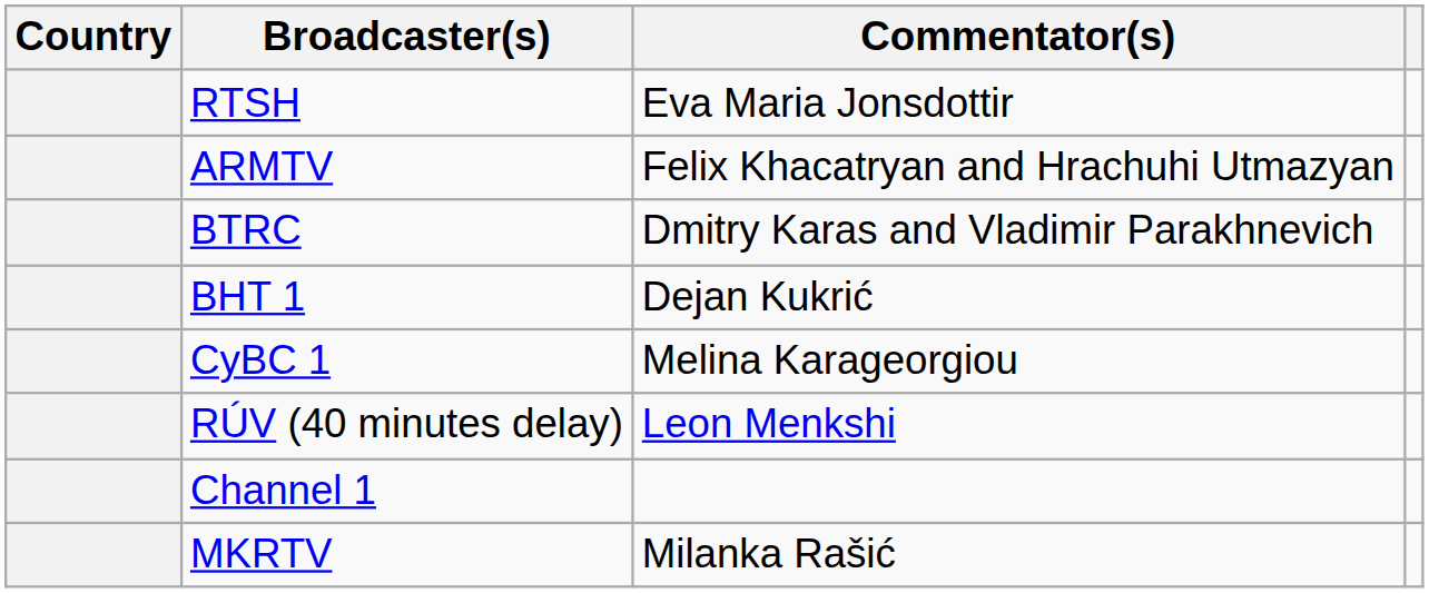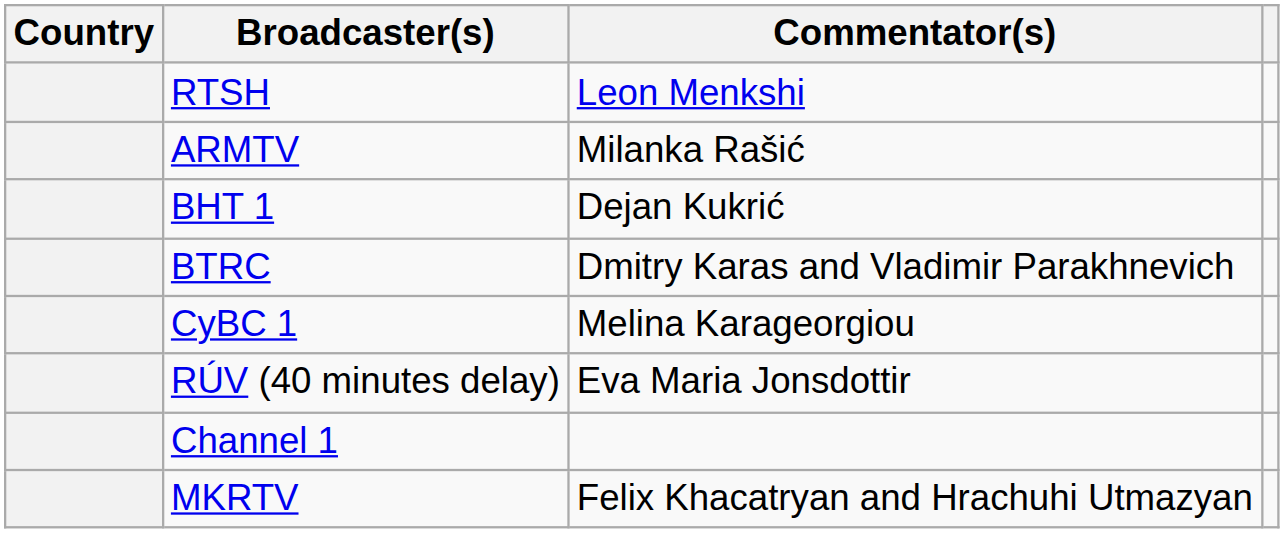RTSH | Commentator(s): Eva Maria Jonsdottir -> Leon Menkshi
ARMTV | Commentator(s): Felix Khacatryan and Hrachuhi Utmazyan -> Milanka Rašić
rows swapped: BTRC <-> BHT 1
RÚV (40 minutes delay) | Commentator(s): Leon Menkshi -> Eva Maria Jonsdottir
MKRTV | Commentator(s): Milanka Rašić -> Felix Khacatryan and Hrachuhi Utmazyan
